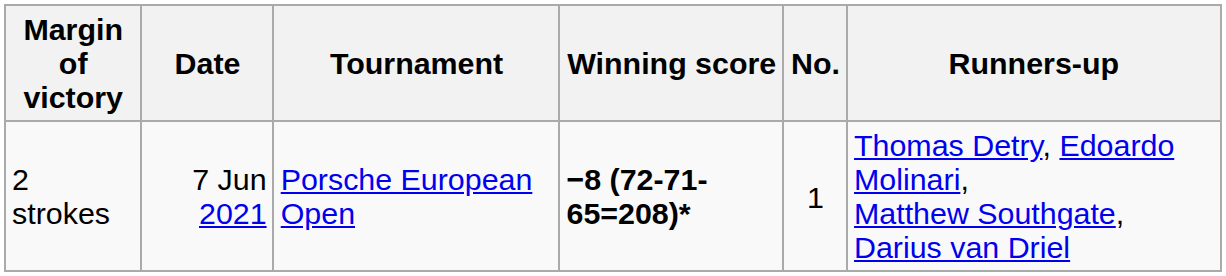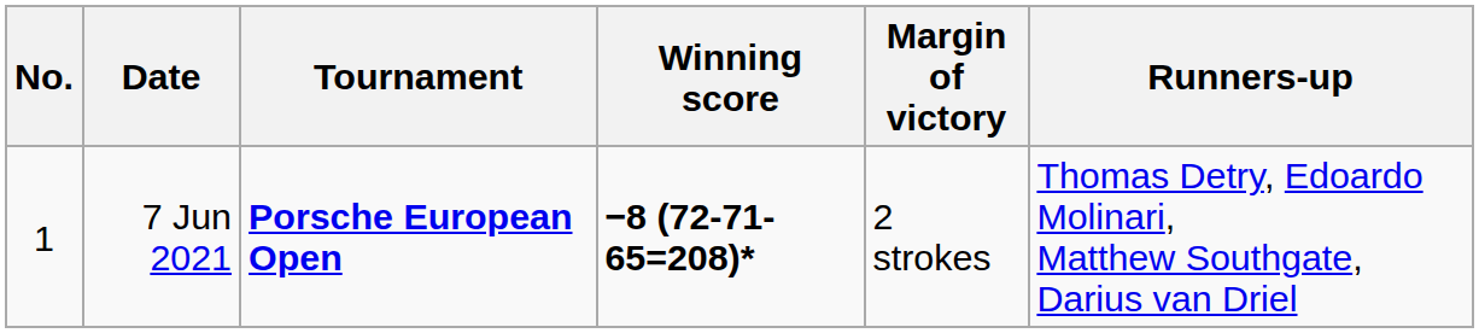columns swapped: No. <-> Margin of victory
7 Jun 2021 | Tournament: normal -> bold
